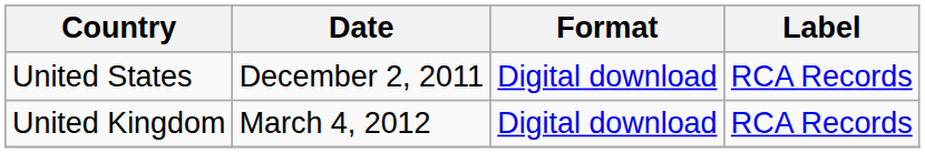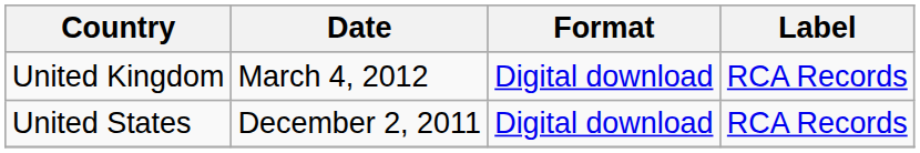rows swapped: United States <-> United Kingdom
